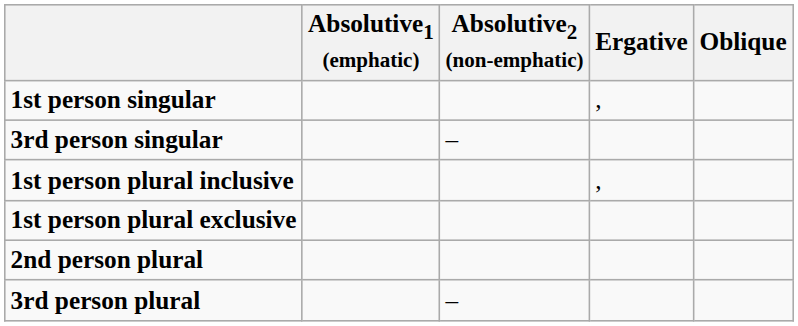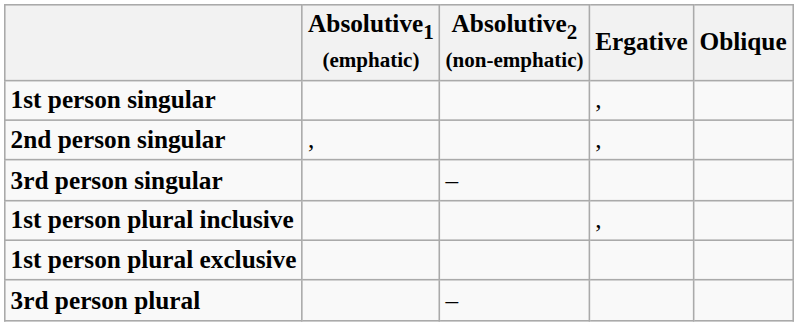+ row: 2nd person singular | , | ,
- row: 2nd person plural
